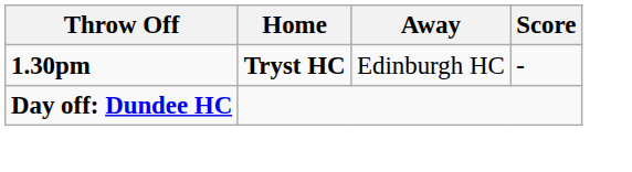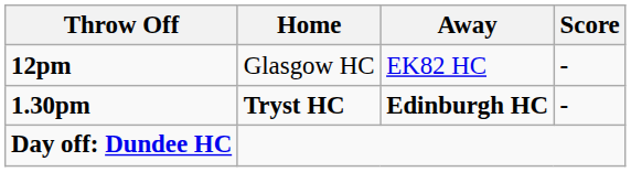+ row: 12pm | Glasgow HC | EK82 HC | -
1.30pm | Away: normal -> bold
